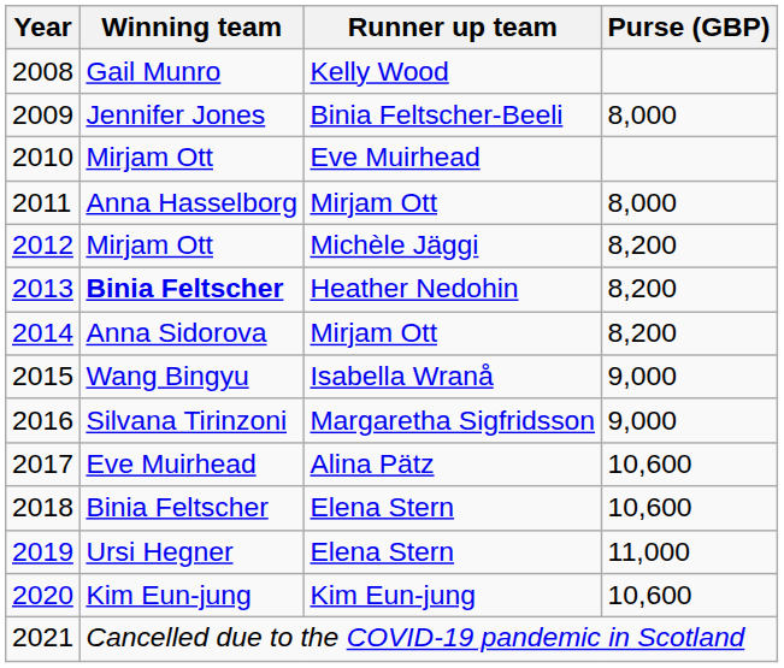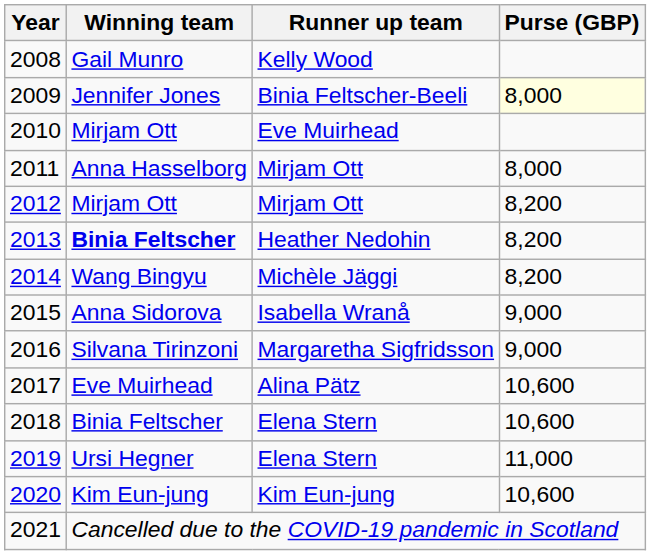2009 | Purse (GBP): no background -> lightyellow background
2012 | Runner up team: Michèle Jäggi -> Mirjam Ott
2014 | Winning team: Anna Sidorova -> Wang Bingyu
2014 | Runner up team: Mirjam Ott -> Michèle Jäggi
2015 | Winning team: Wang Bingyu -> Anna Sidorova
